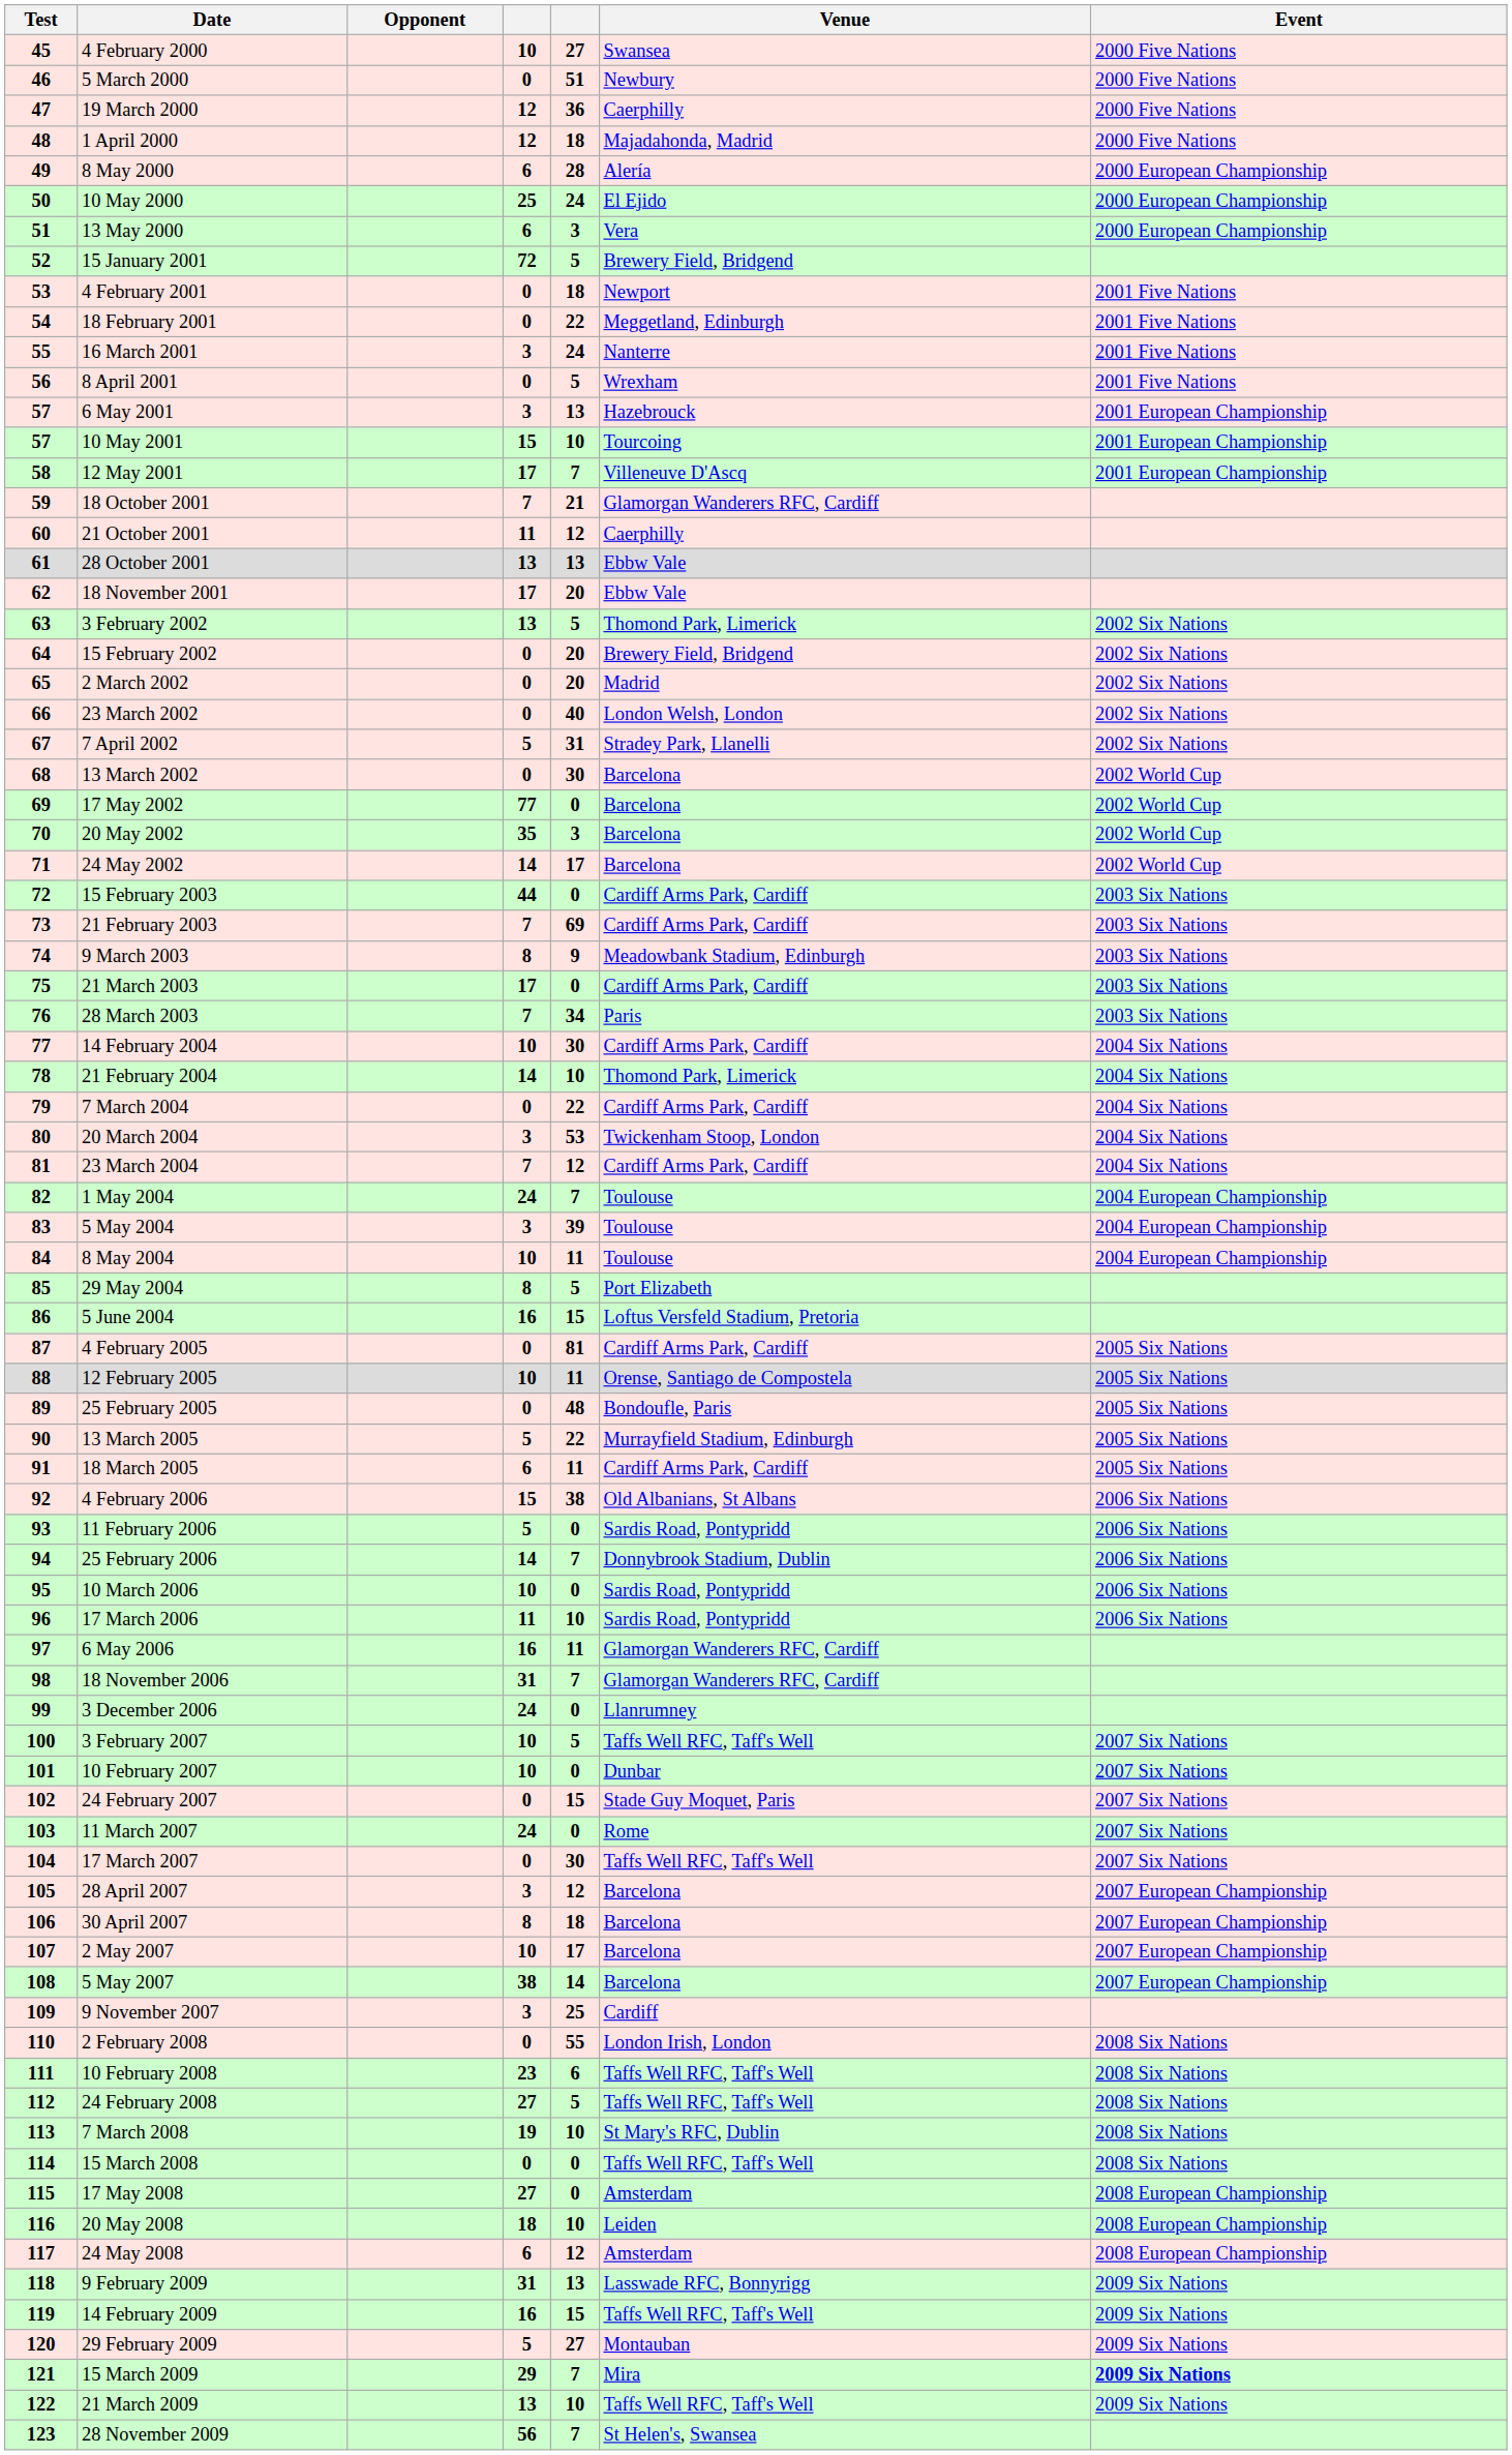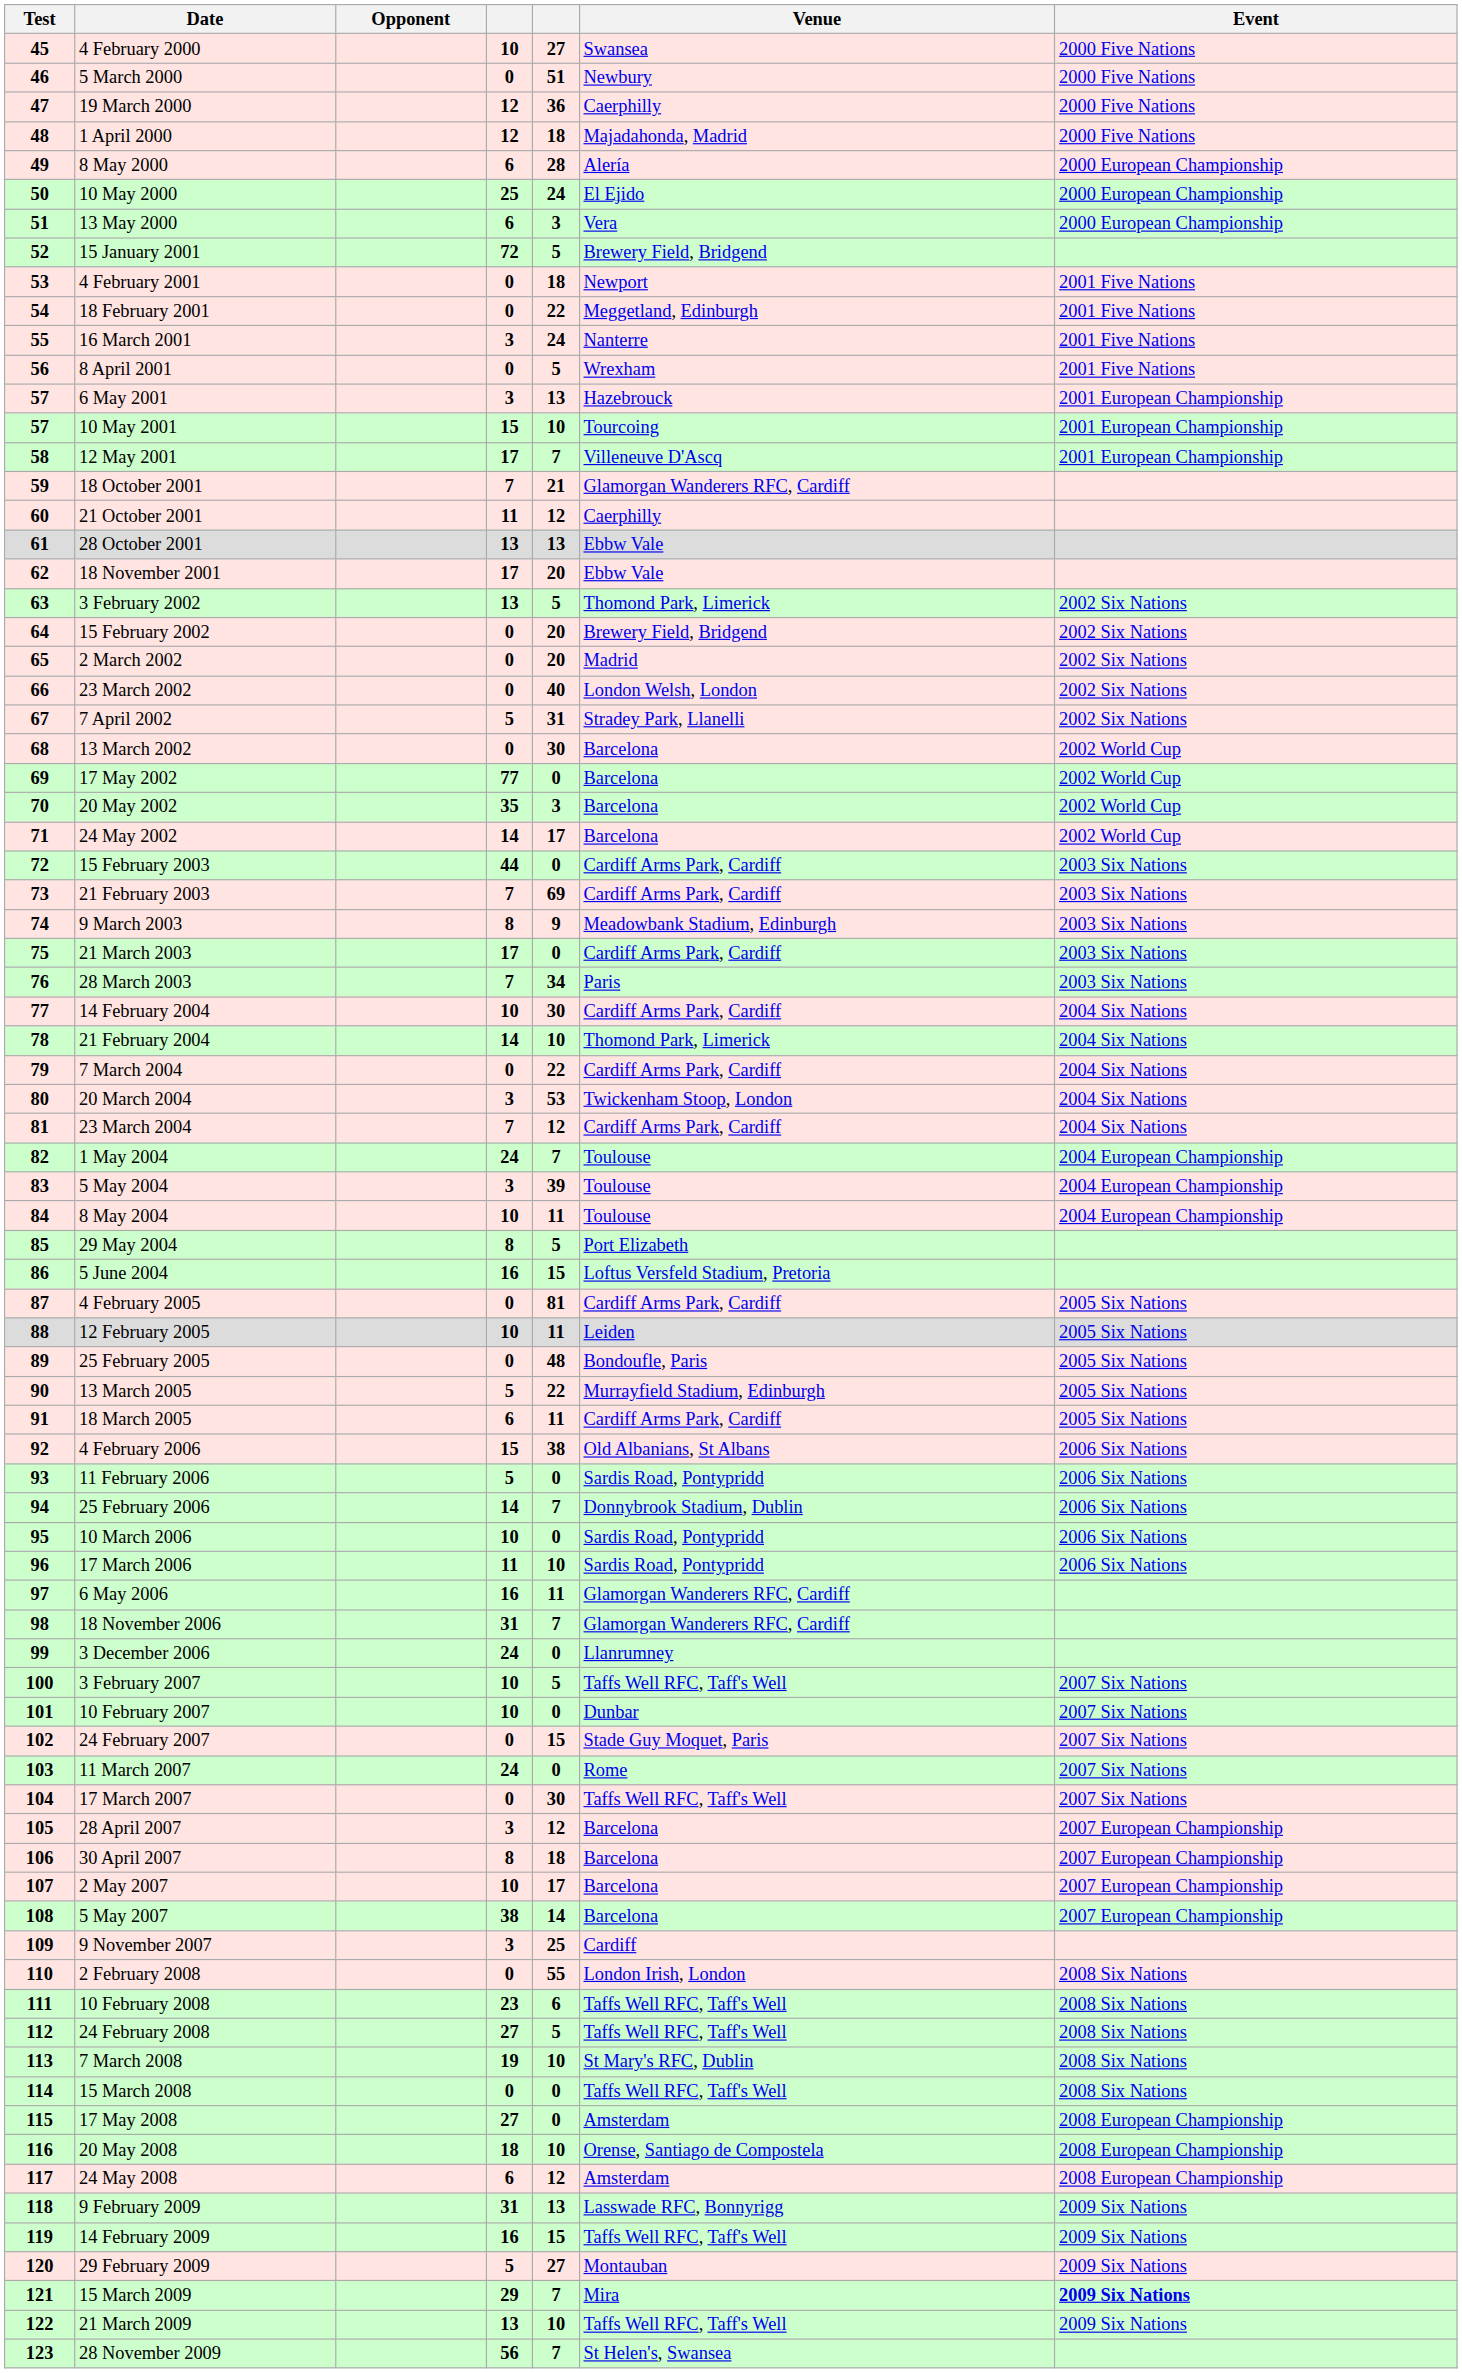12 February 2005 | Venue: Orense, Santiago de Compostela -> Leiden
20 May 2008 | Venue: Leiden -> Orense, Santiago de Compostela
